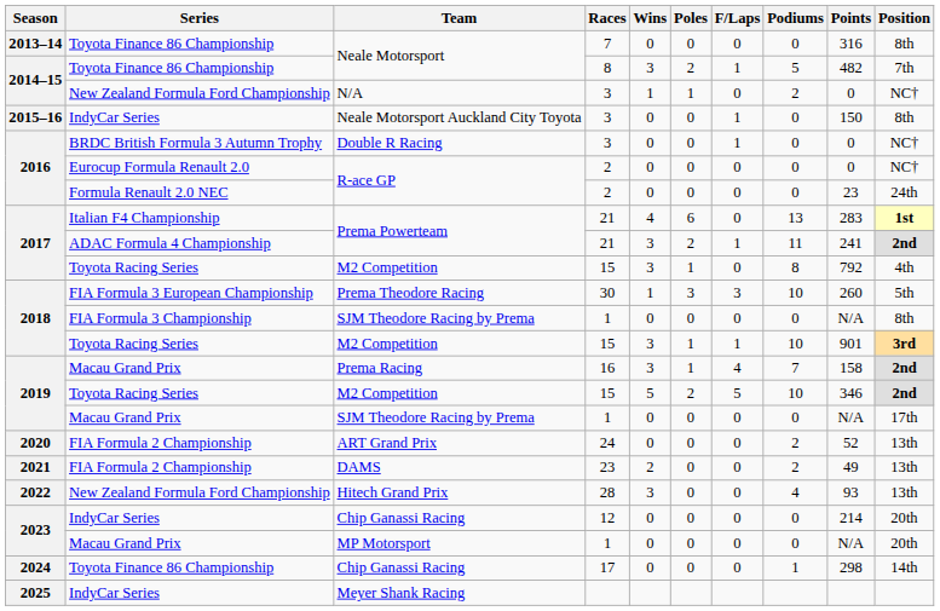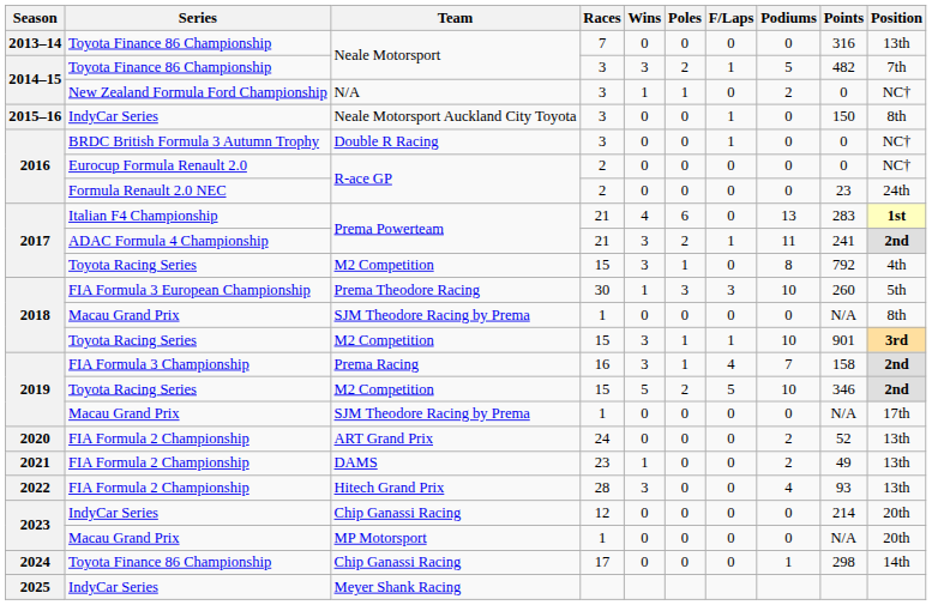2013–14 / Neale Motorsport | Position: 8th -> 13th
2014–15 / Neale Motorsport | Races: 8 -> 3
2018 / SJM Theodore Racing by Prema | Series: FIA Formula 3 Championship -> Macau Grand Prix
Prema Racing | Series: Macau Grand Prix -> FIA Formula 3 Championship
DAMS | Wins: 2 -> 1
Hitech Grand Prix | Series: New Zealand Formula Ford Championship -> FIA Formula 2 Championship
